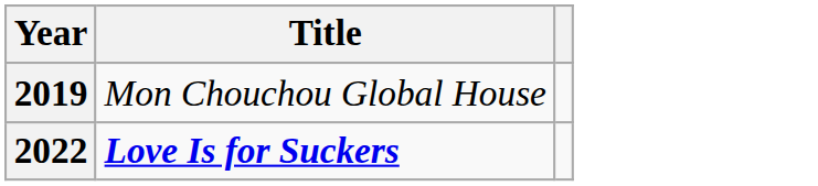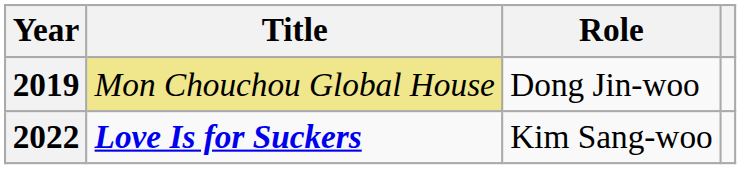+ column: Role | Dong Jin-woo | Kim Sang-woo
2019 | Title: no background -> khaki background
